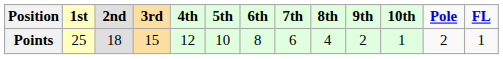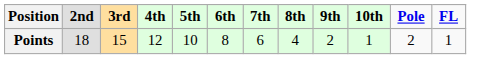- column: 1st | 25
